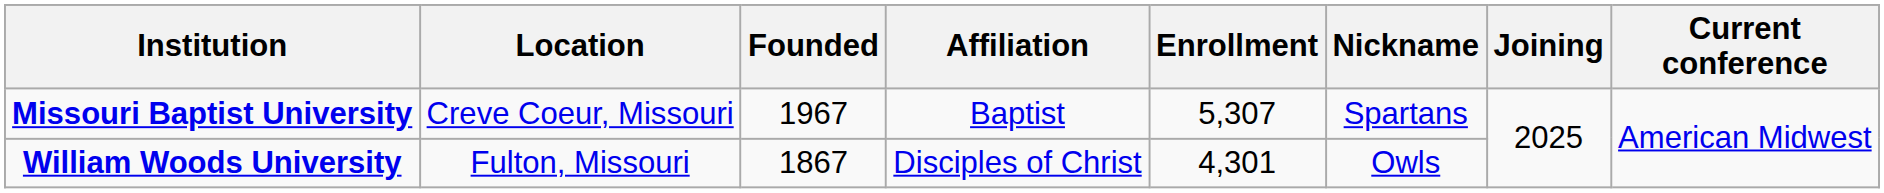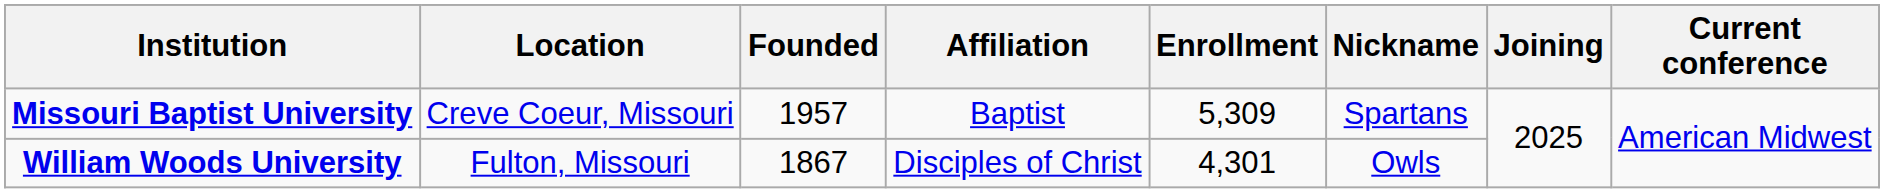Missouri Baptist University | Founded: 1967 -> 1957
Missouri Baptist University | Enrollment: 5,307 -> 5,309
